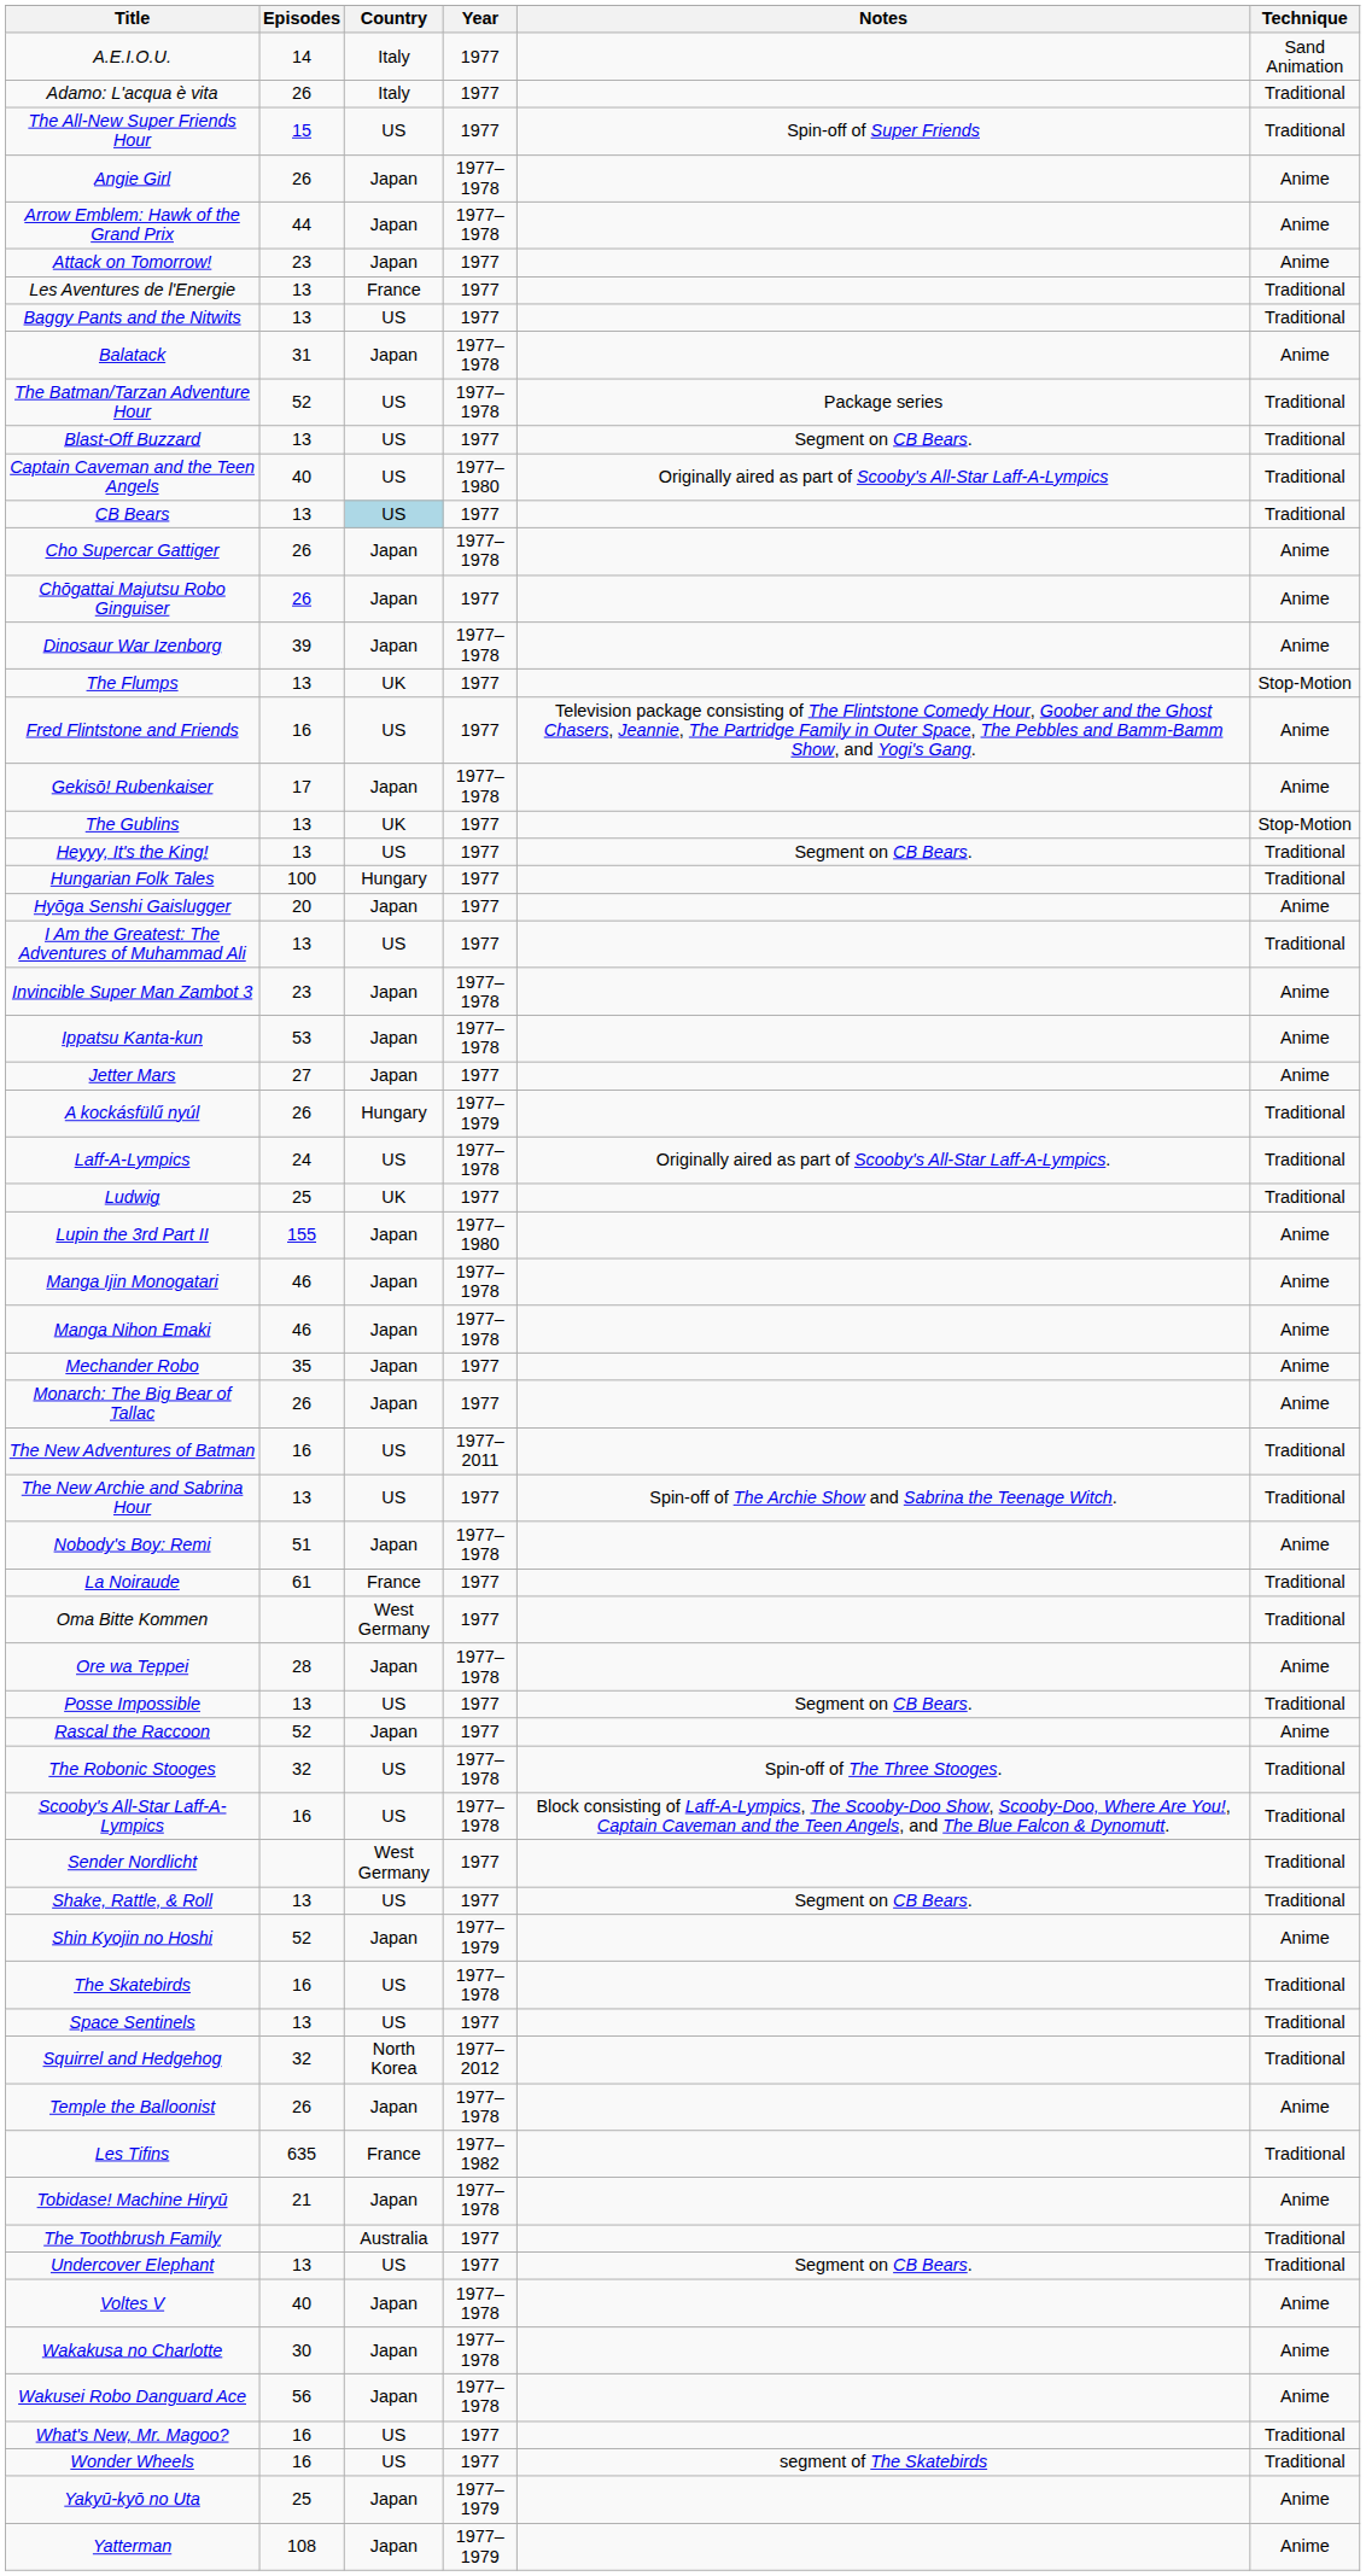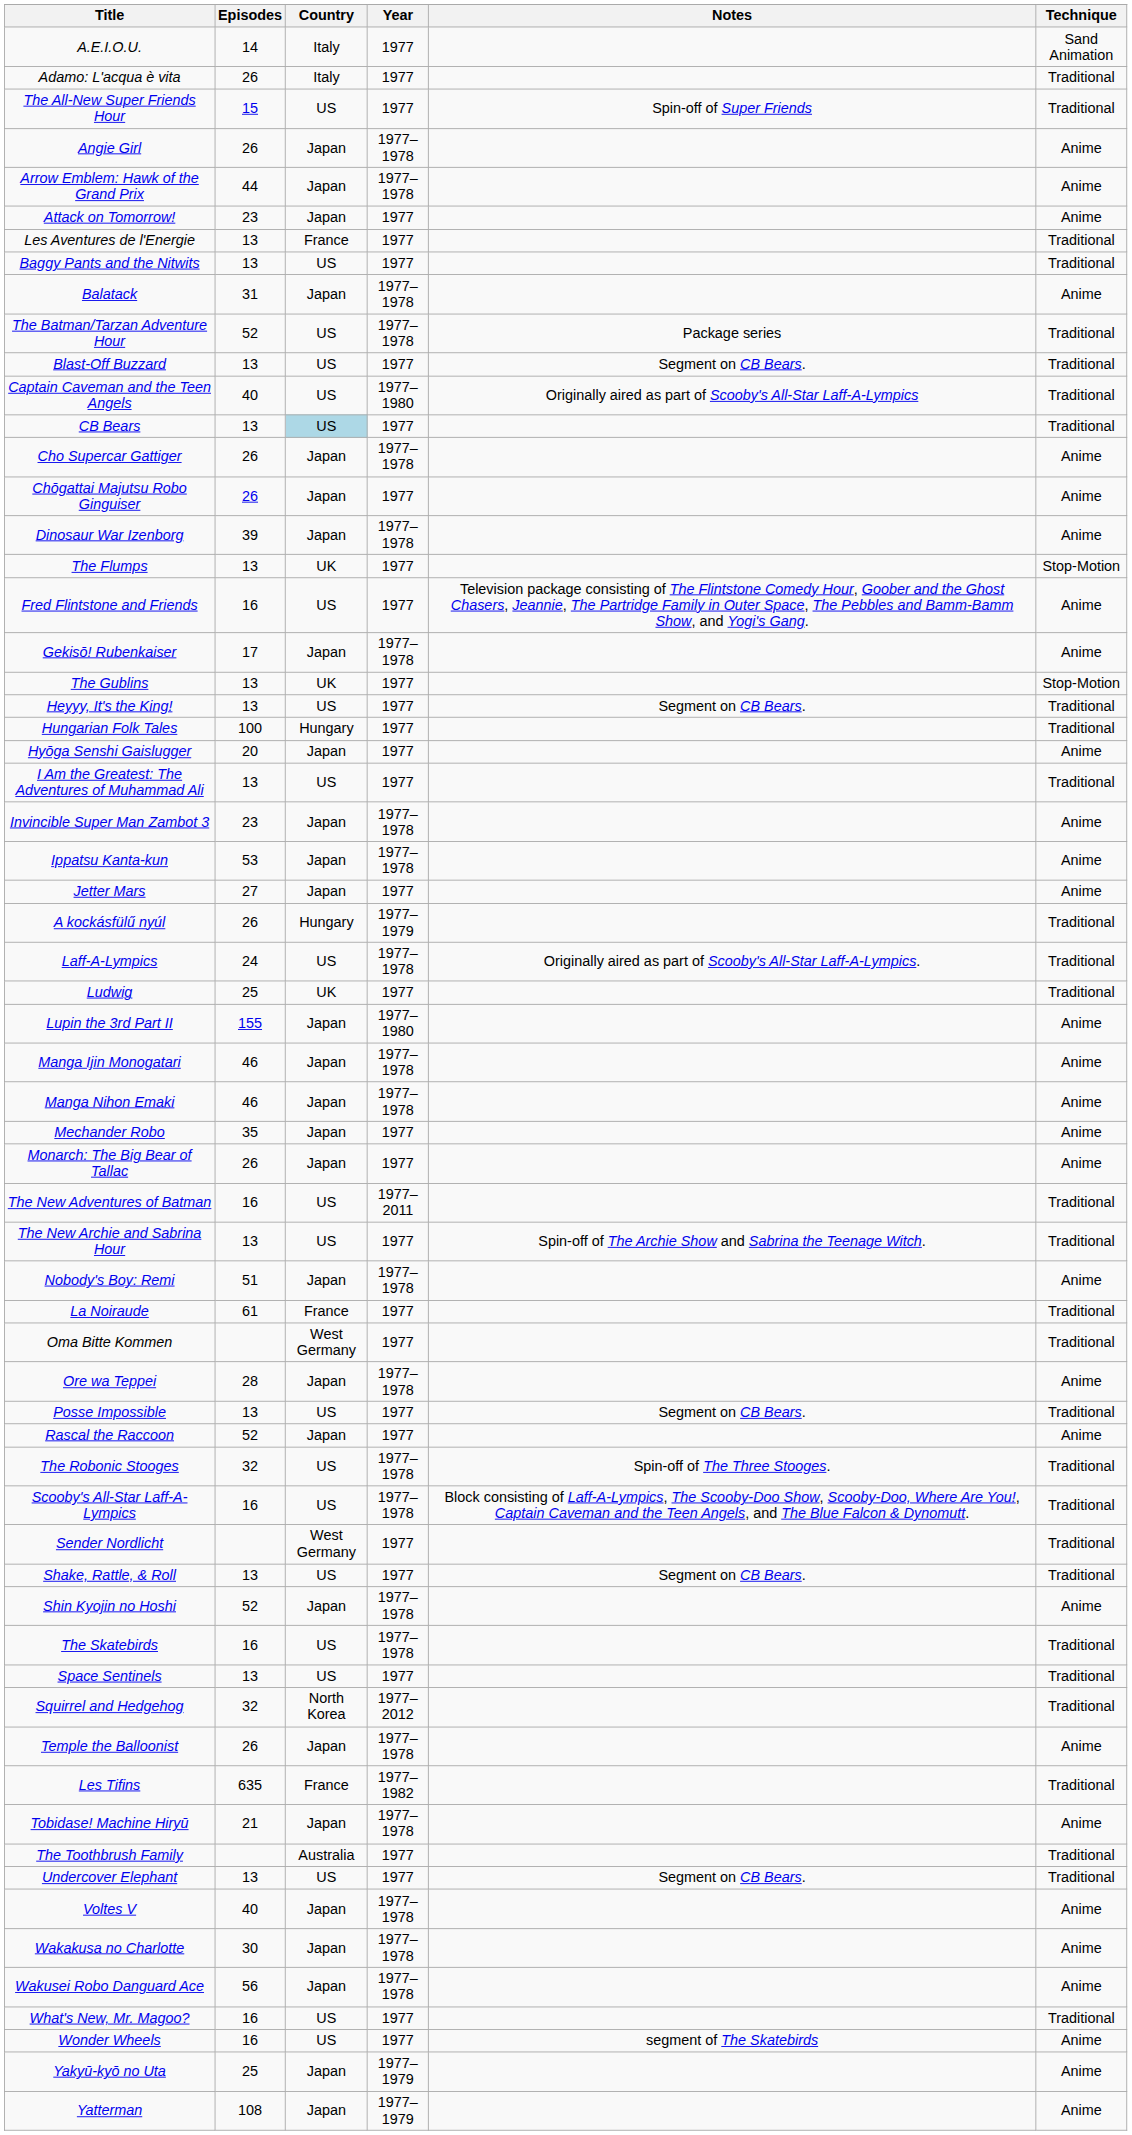Shin Kyojin no Hoshi | Year: 1977–1979 -> 1977–1978
Wonder Wheels | Technique: Traditional -> Anime
